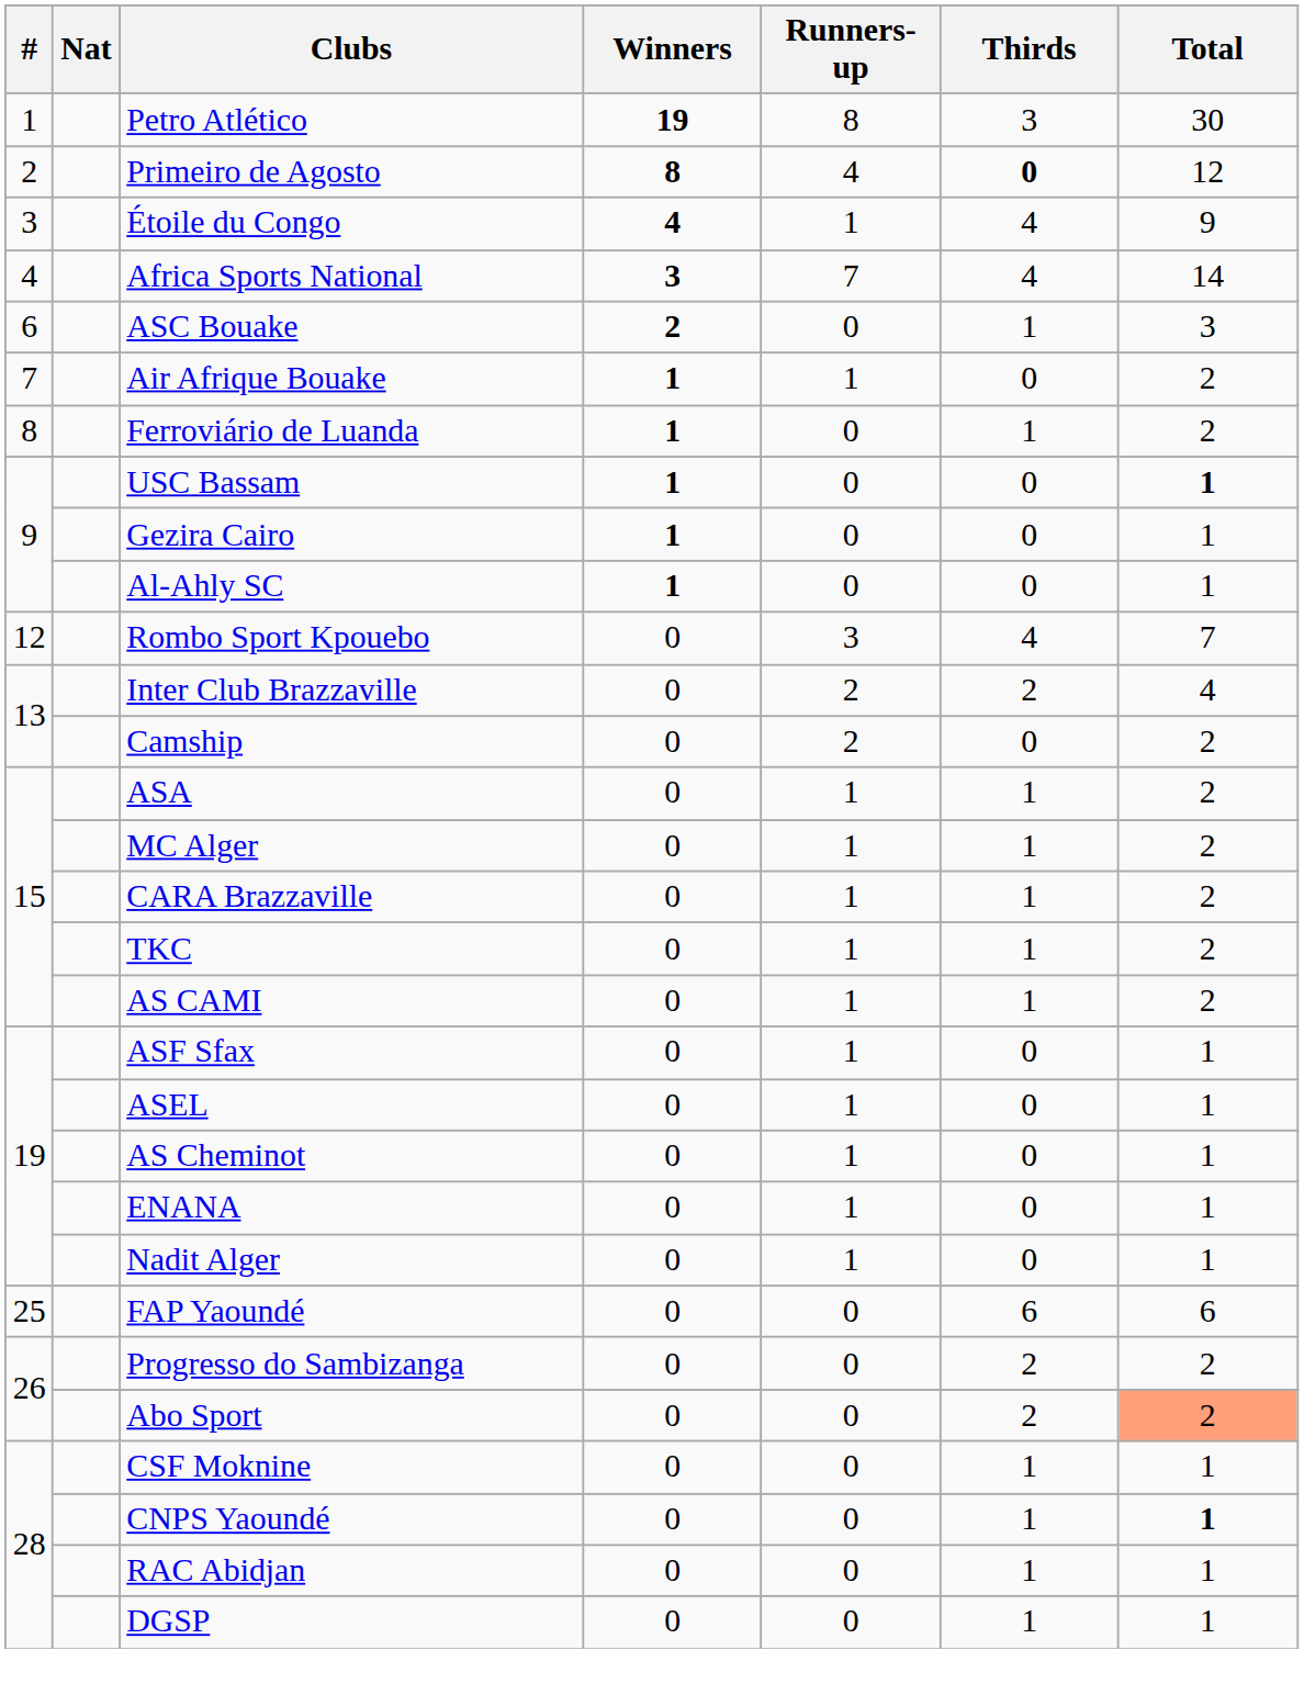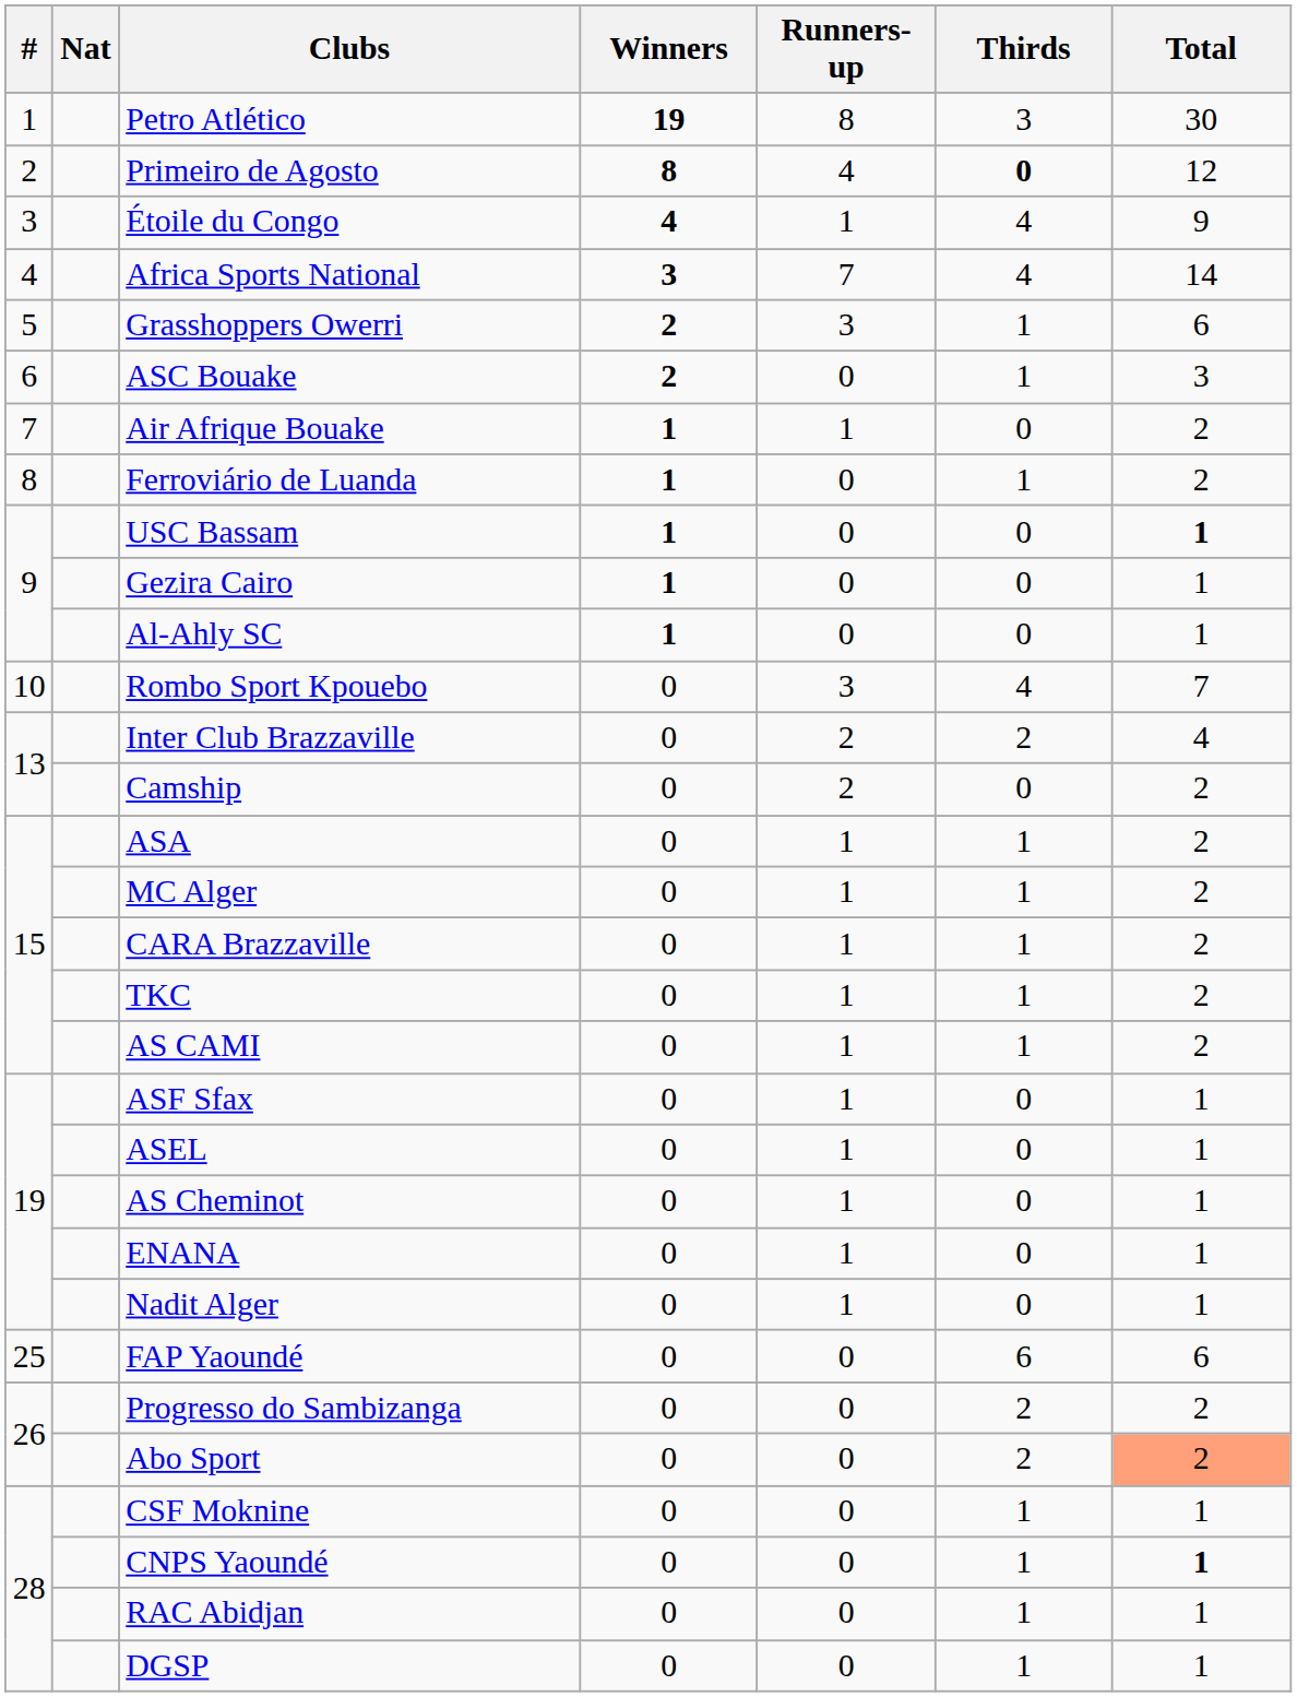+ row: 5 | Grasshoppers Owerri | 2 | 3 | 1 | 6
Rombo Sport Kpouebo | #: 12 -> 10
